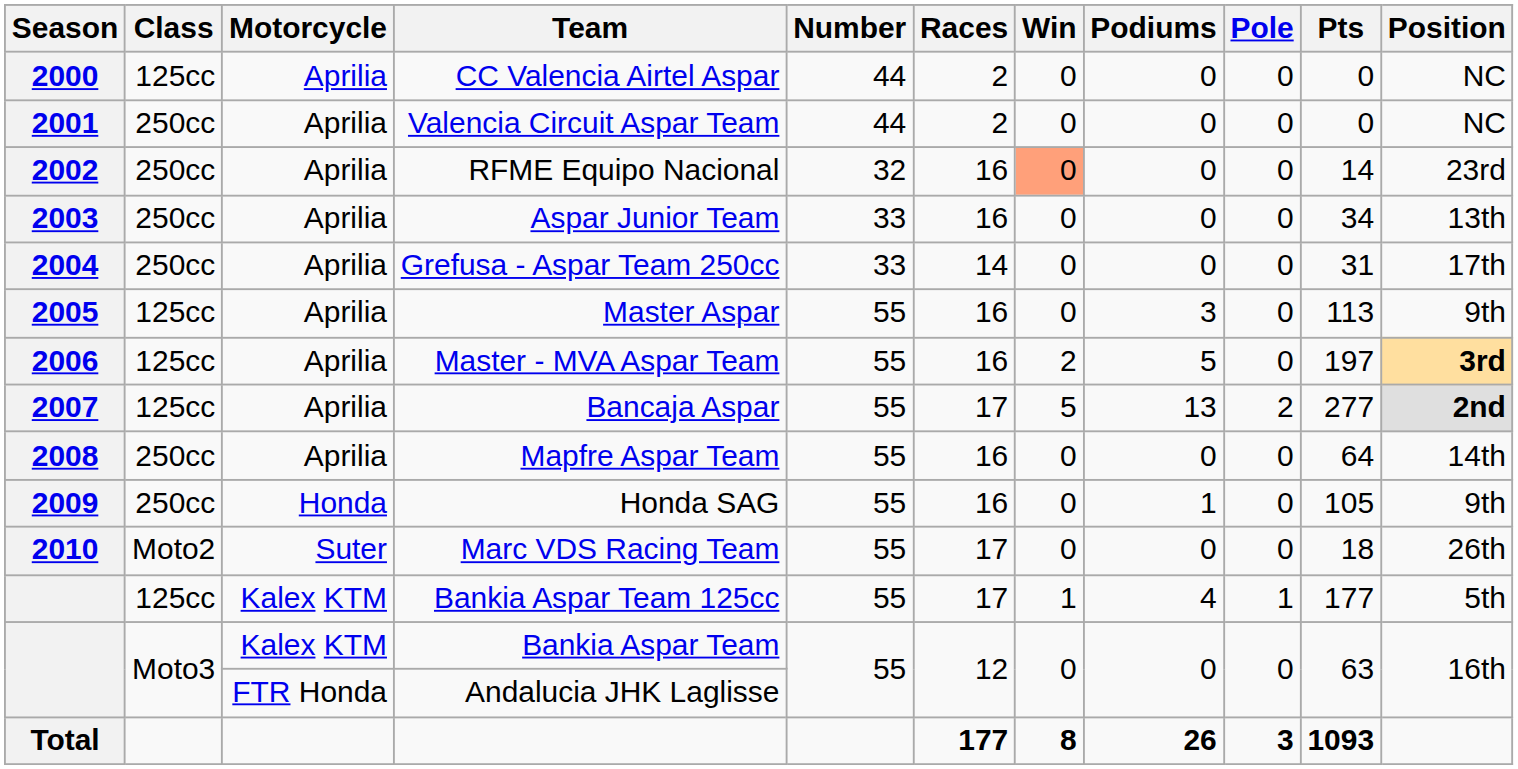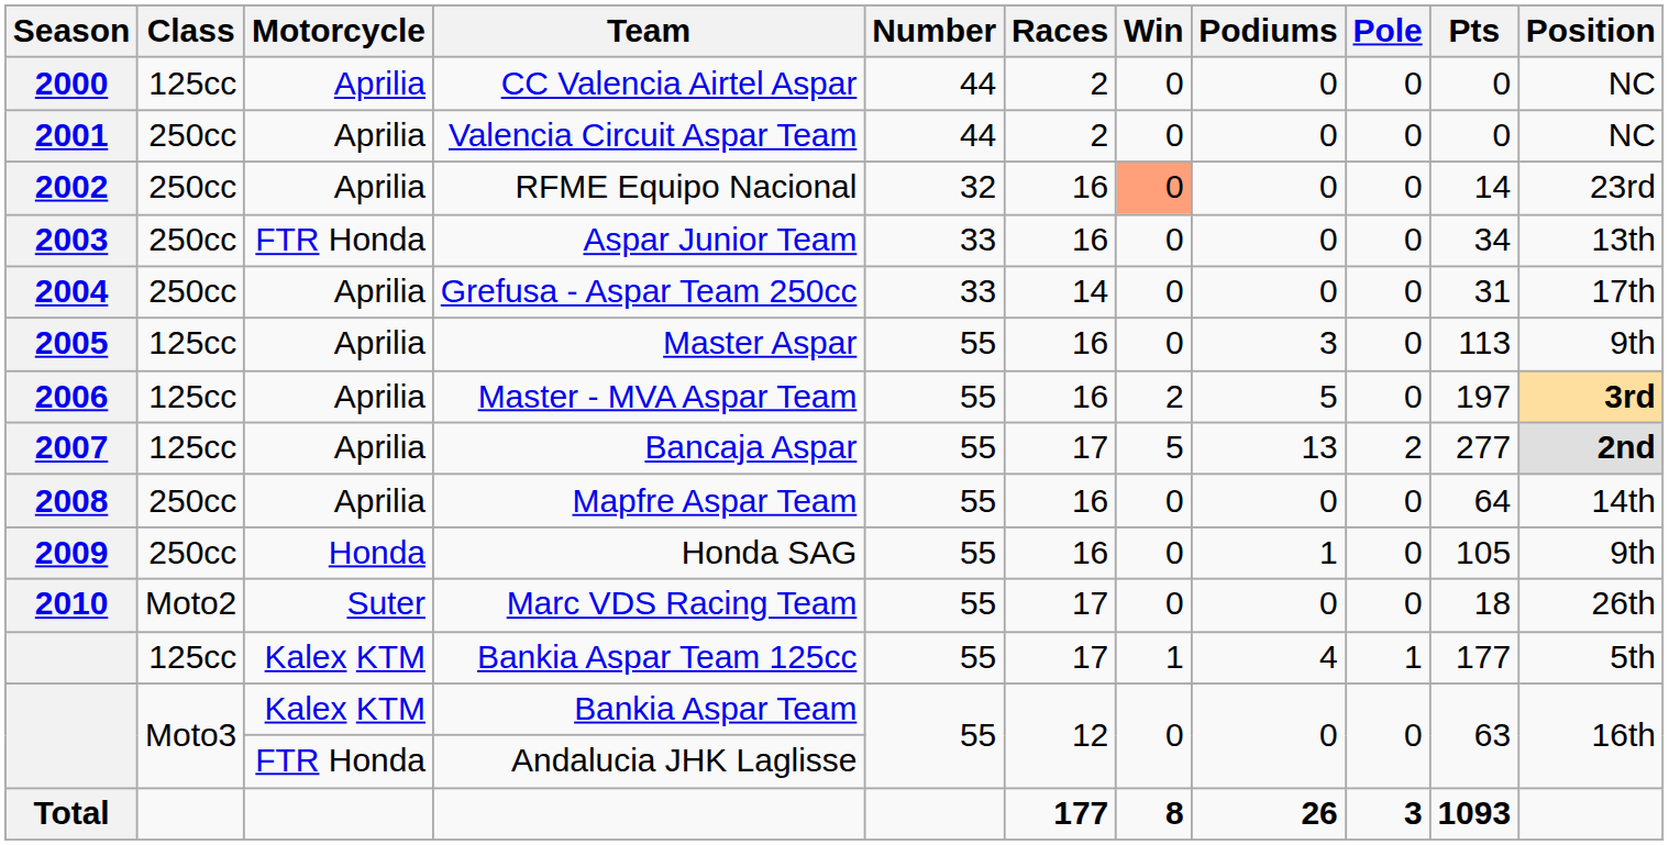Aspar Junior Team | Motorcycle: Aprilia -> FTR Honda
